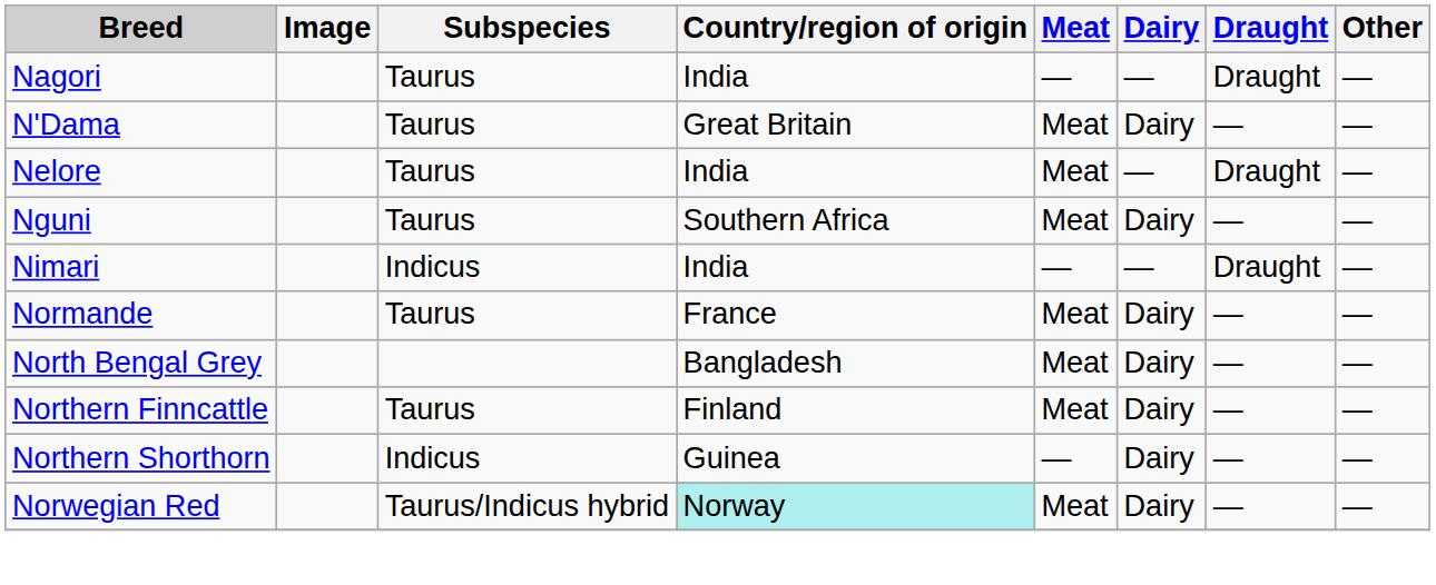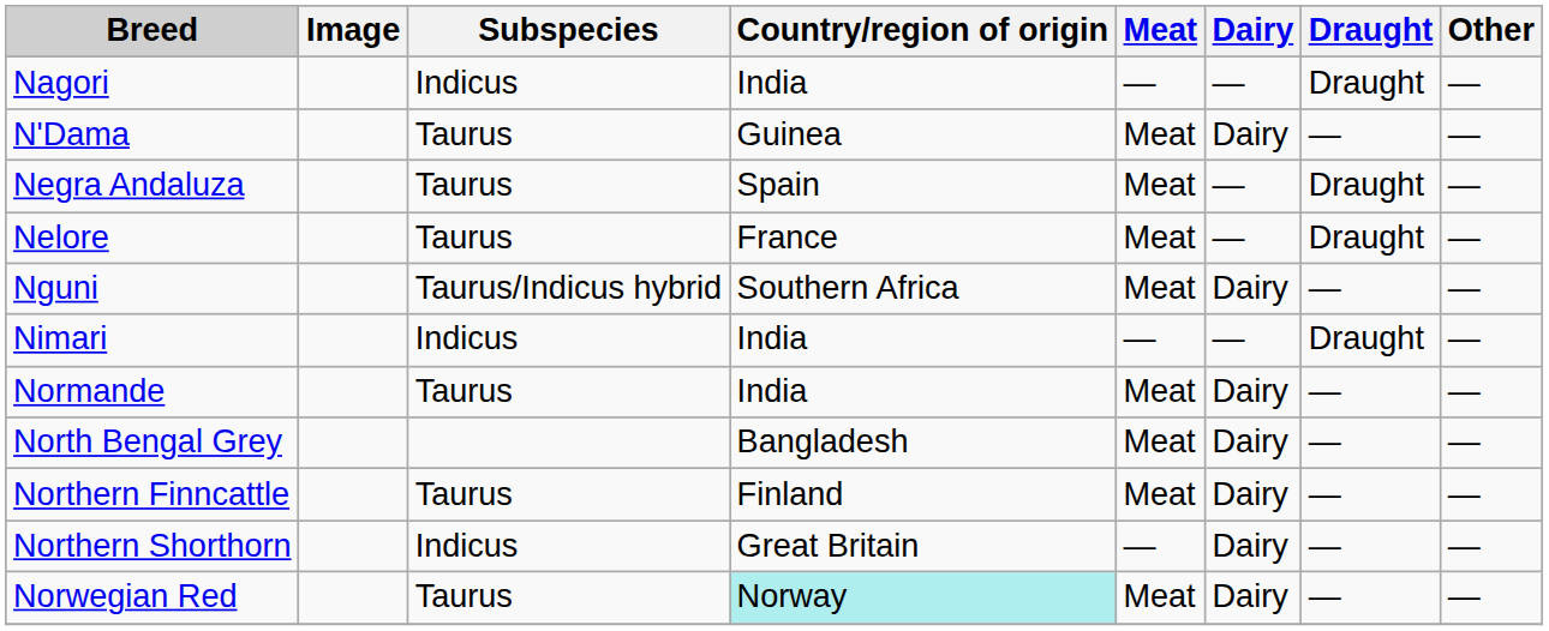Nagori | Subspecies: Taurus -> Indicus
N'Dama | Country/region of origin: Great Britain -> Guinea
+ row: Negra Andaluza | Taurus | Spain | Meat | — | Draught | —
Nelore | Country/region of origin: India -> France
Nguni | Subspecies: Taurus -> Taurus/Indicus hybrid
Normande | Country/region of origin: France -> India
Northern Shorthorn | Country/region of origin: Guinea -> Great Britain
Norwegian Red | Subspecies: Taurus/Indicus hybrid -> Taurus
